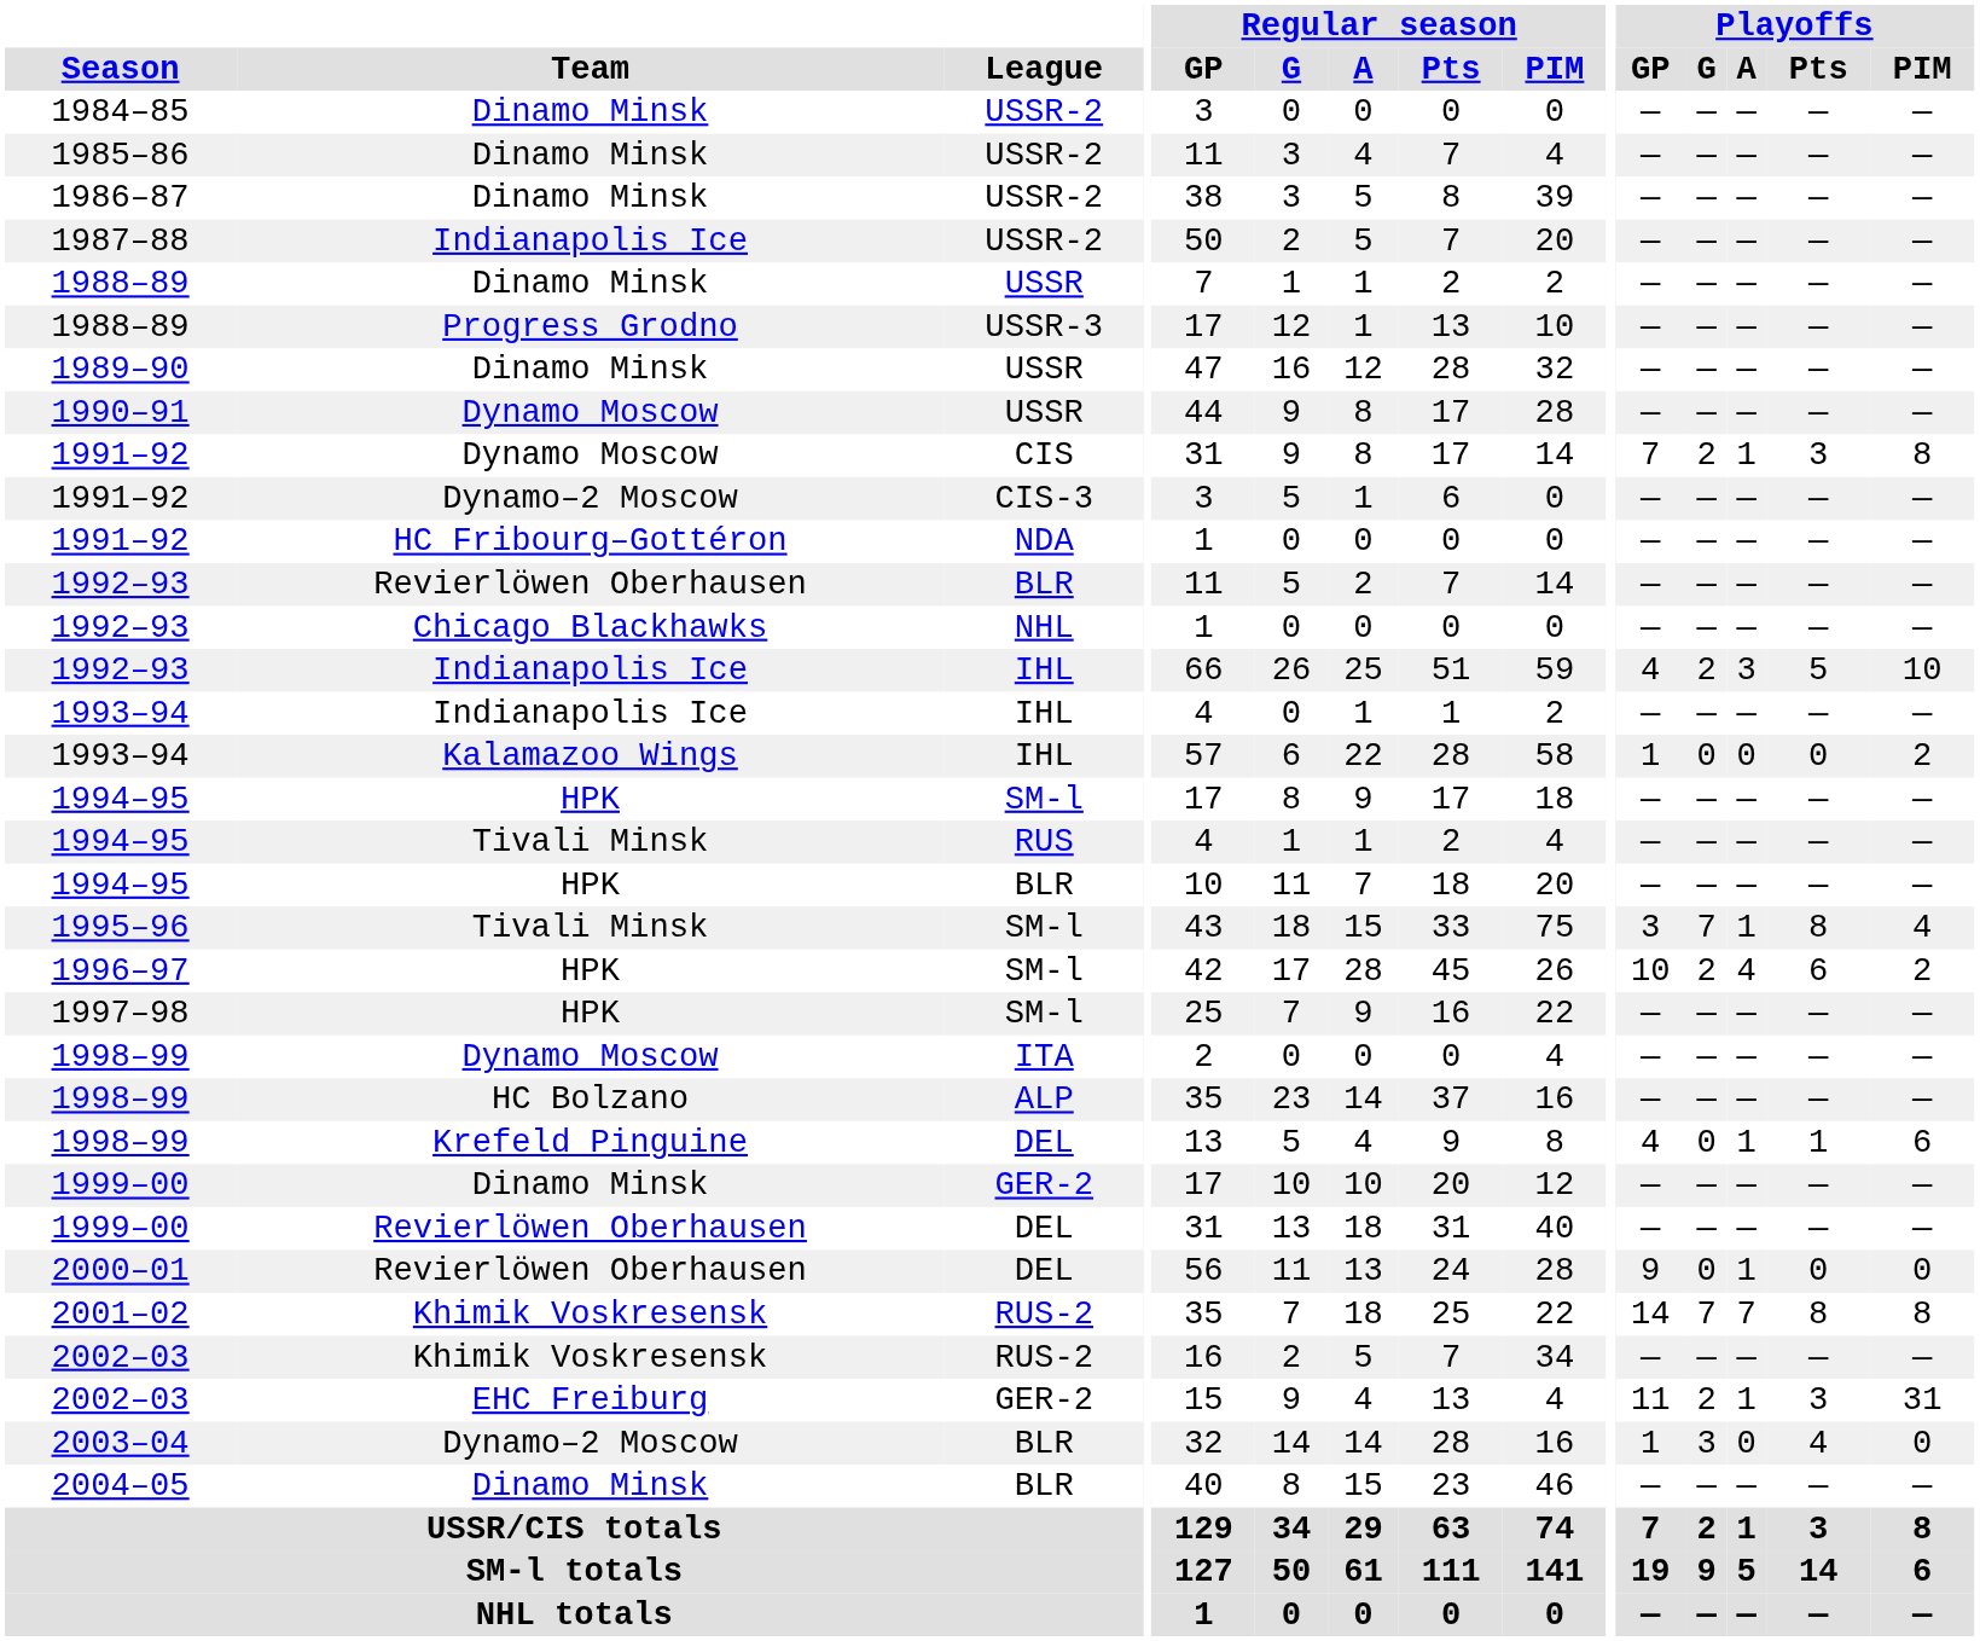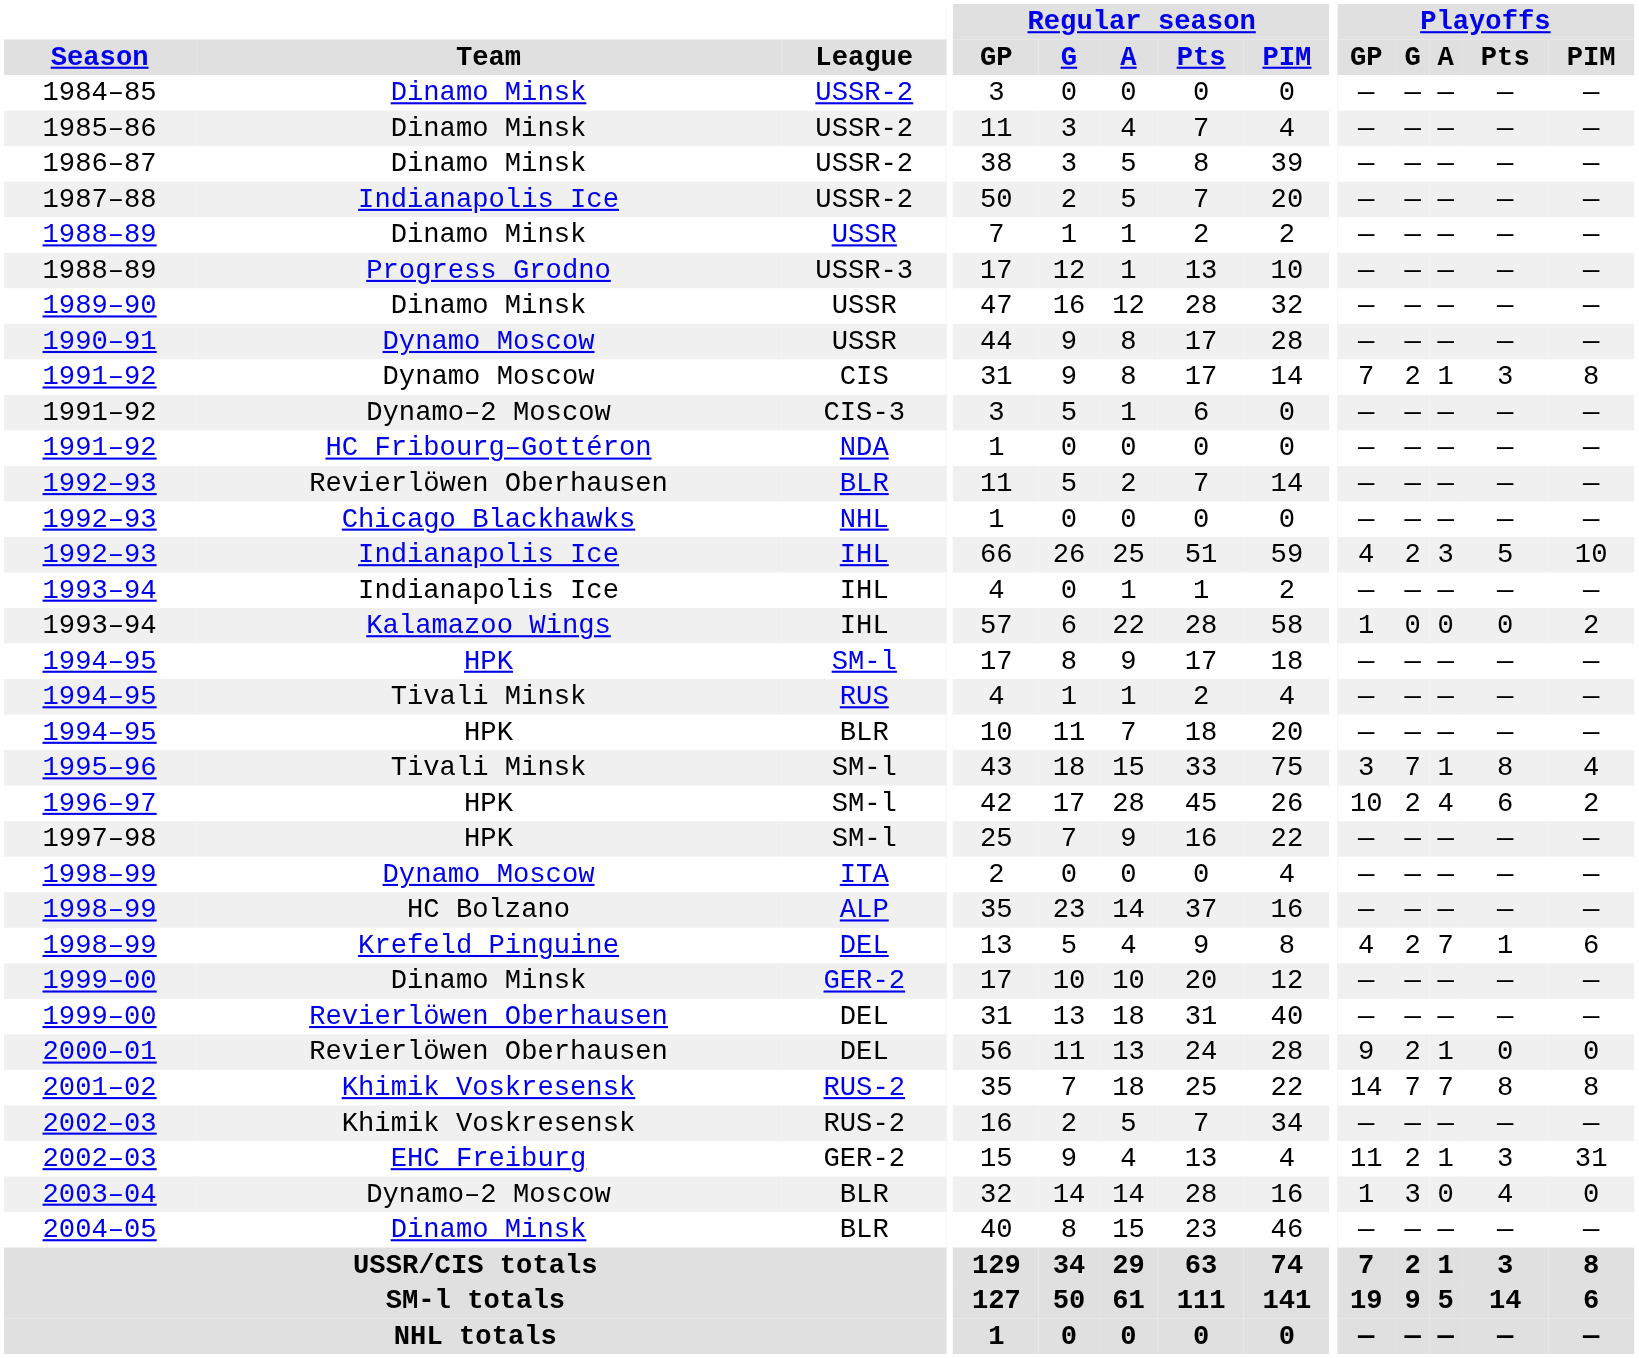1998–99 / DEL | Playoffs / G: 0 -> 2
1998–99 / DEL | Playoffs / A: 1 -> 7
2000–01 | Playoffs / G: 0 -> 2
